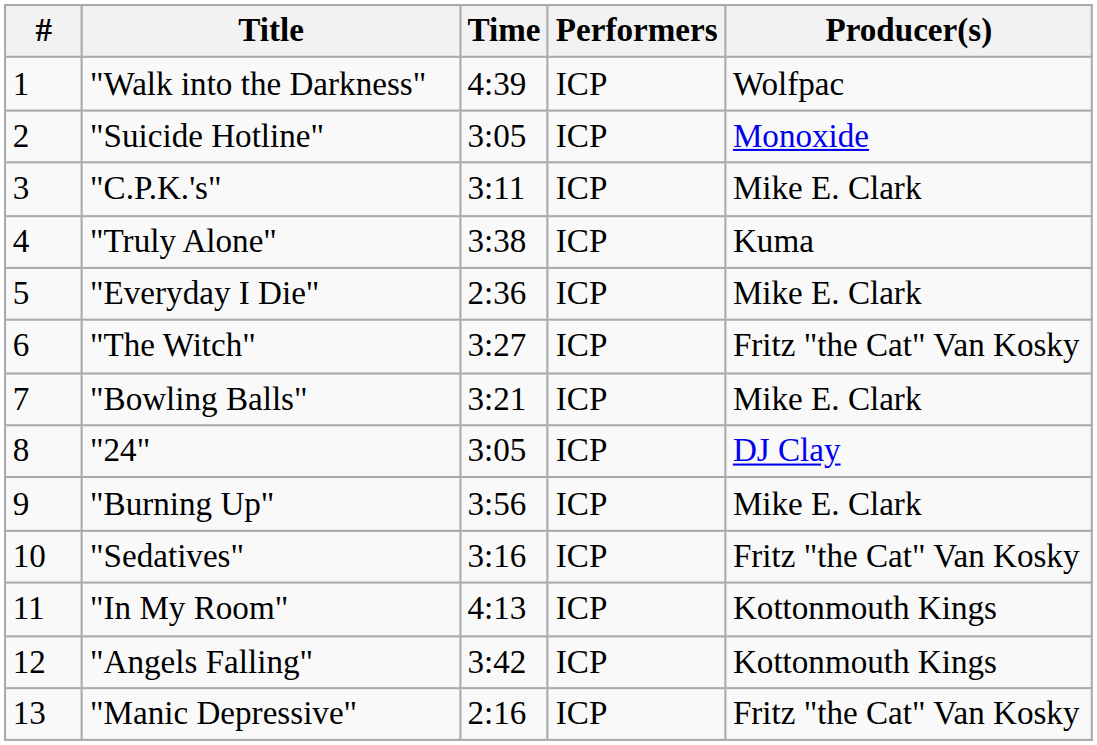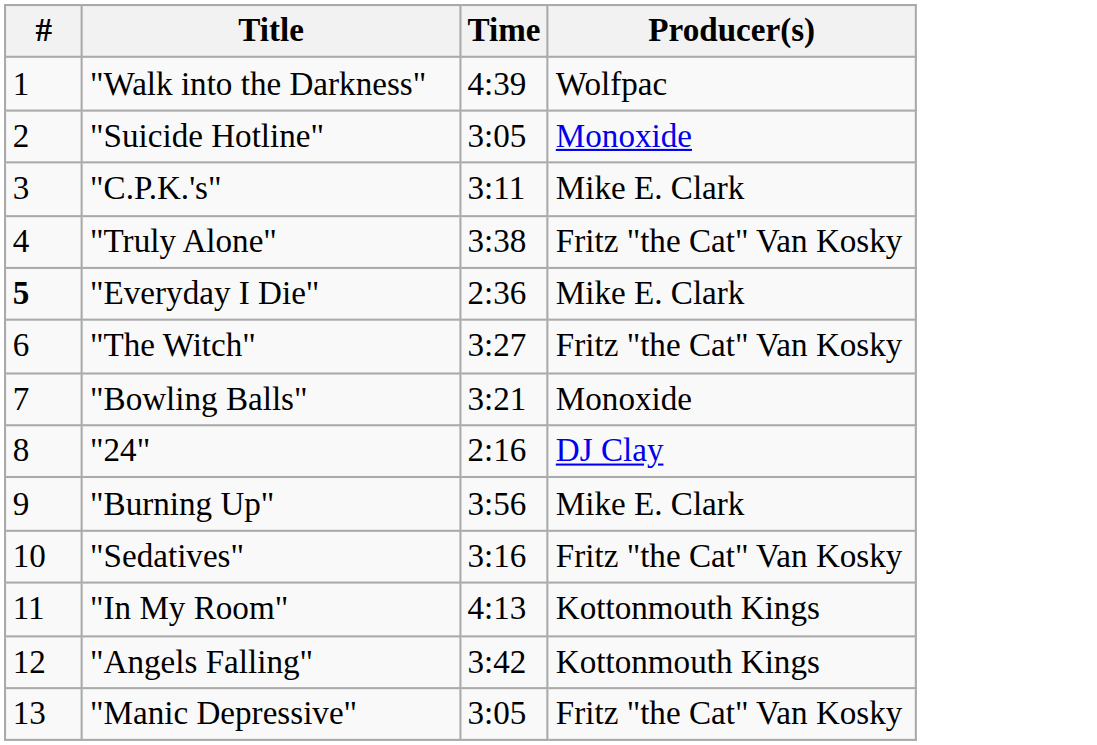- column: Performers | ICP | ICP | ICP | ICP | ICP | ICP | ICP | ICP | ICP | ICP | ICP | ICP | ICP
"Truly Alone" | Producer(s): Kuma -> Fritz "the Cat" Van Kosky
"Everyday I Die" | #: normal -> bold
"Bowling Balls" | Producer(s): Mike E. Clark -> Monoxide
"24" | Time: 3:05 -> 2:16
"Manic Depressive" | Time: 2:16 -> 3:05
